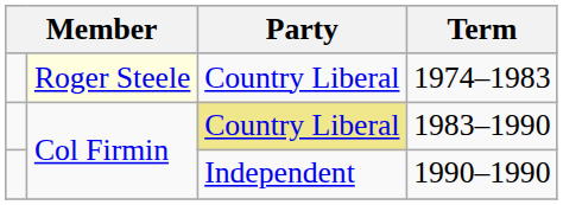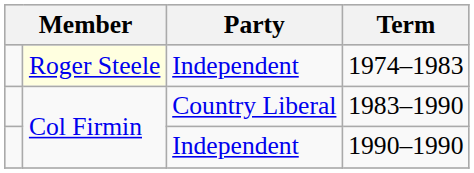1974–1983 | Party: Country Liberal -> Independent
1983–1990 | Party: khaki background -> no background
